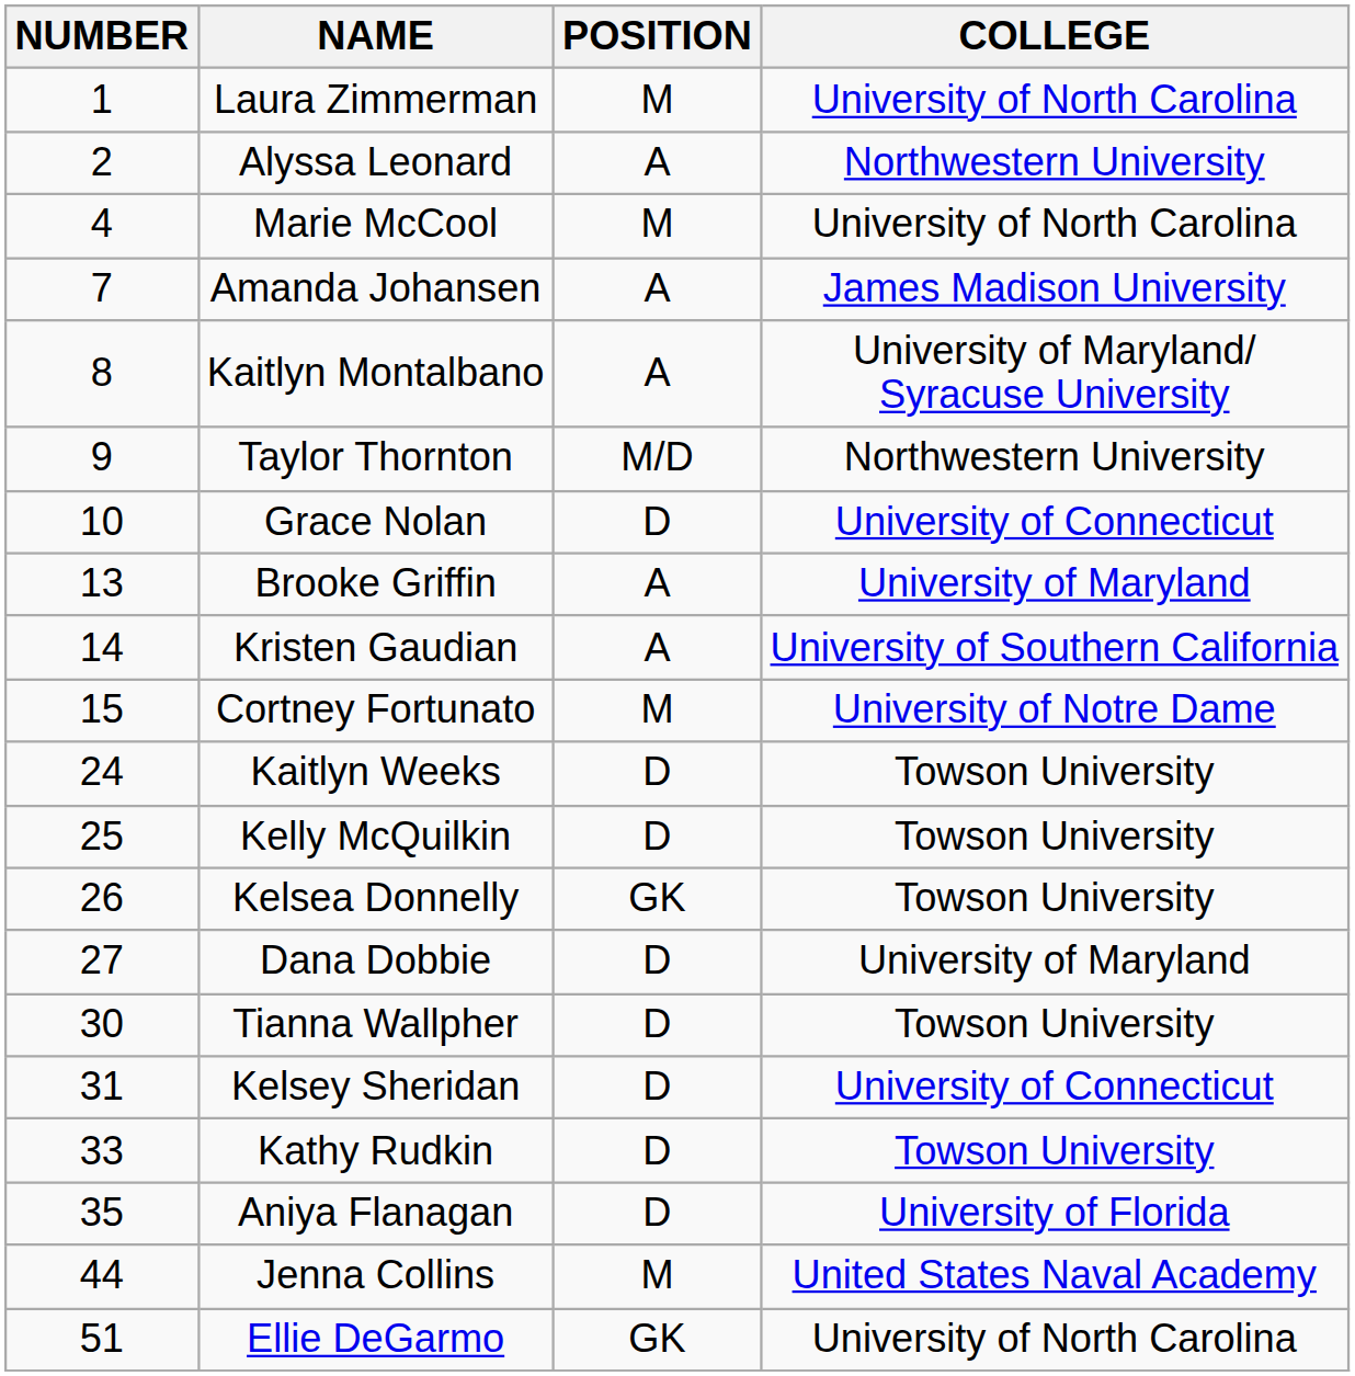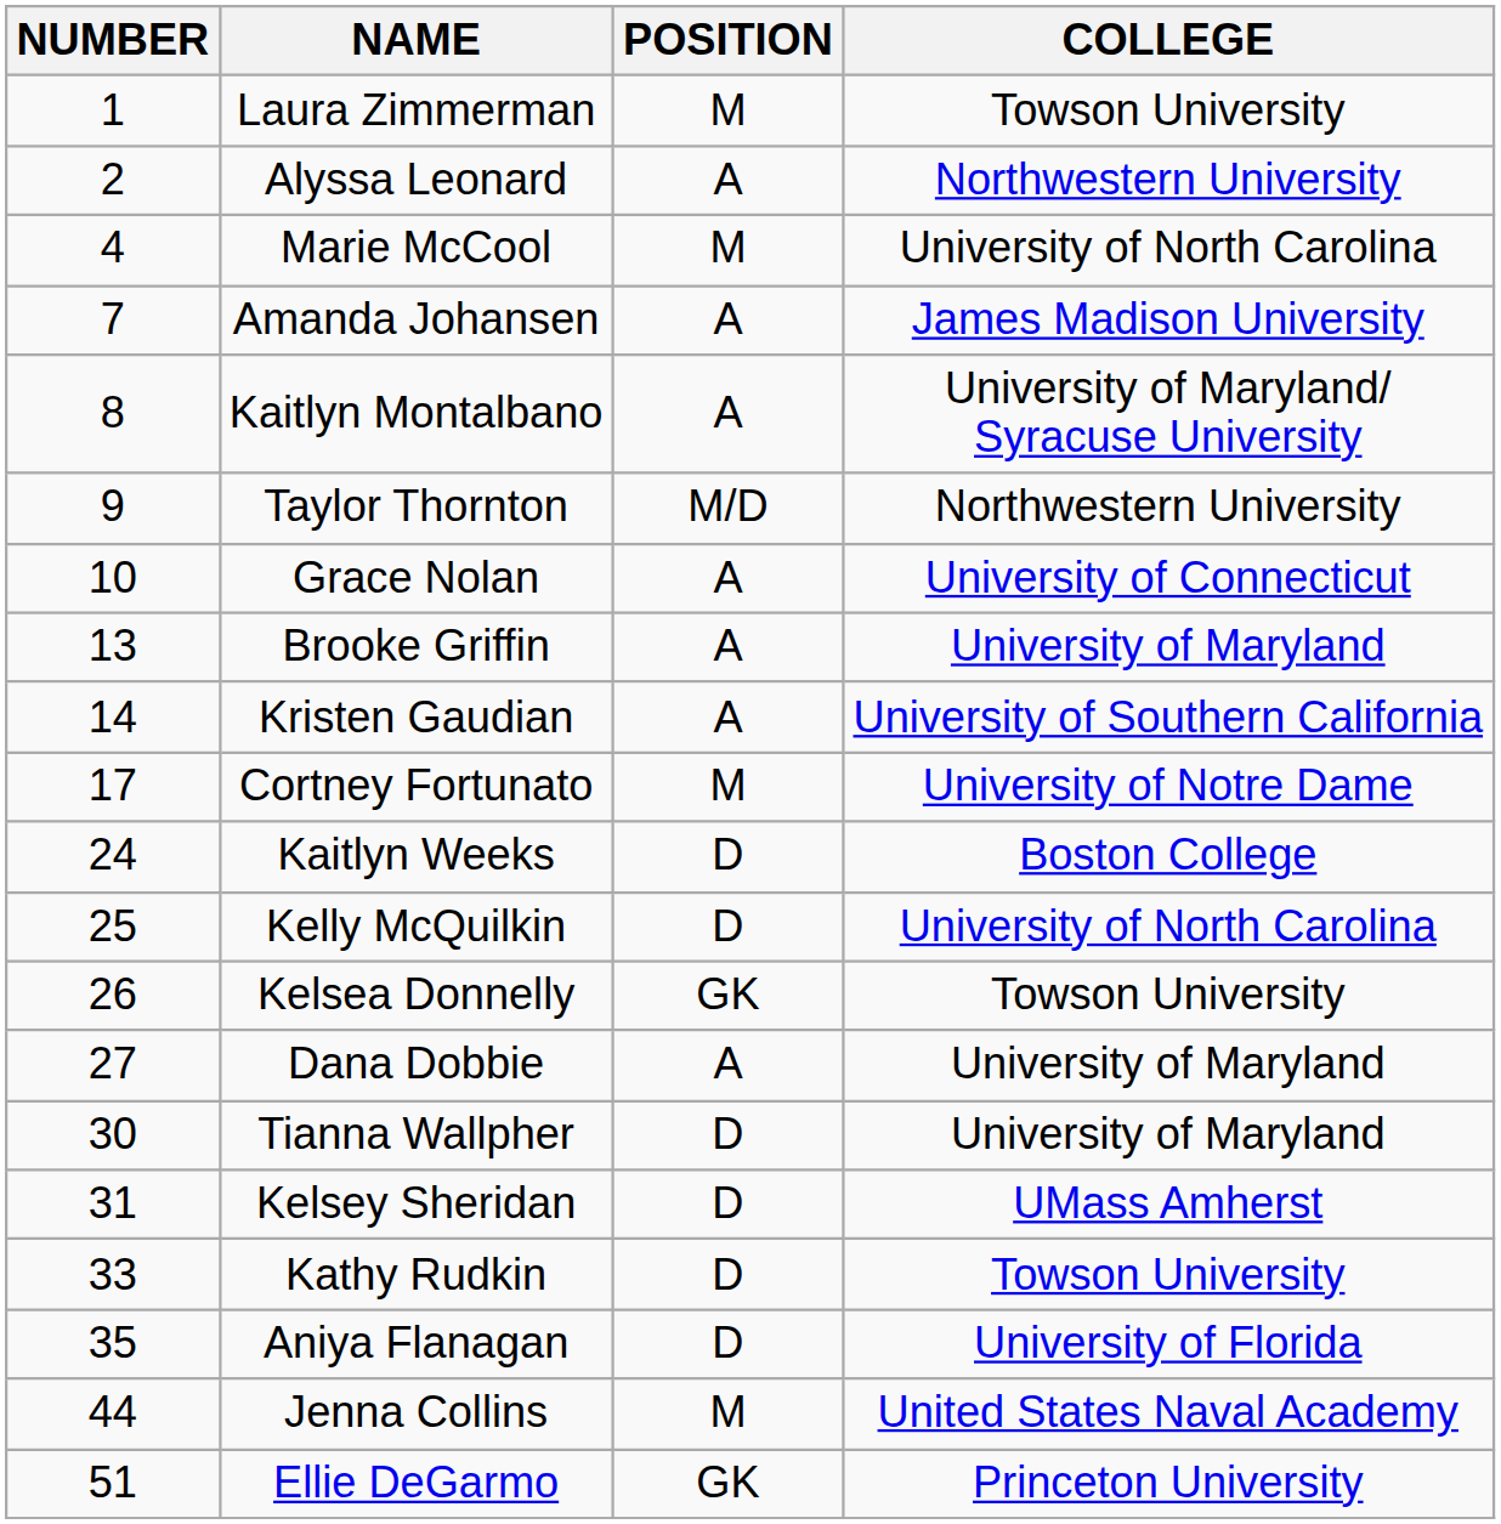Laura Zimmerman | COLLEGE: University of North Carolina -> Towson University
Grace Nolan | POSITION: D -> A
Cortney Fortunato | NUMBER: 15 -> 17
Kaitlyn Weeks | COLLEGE: Towson University -> Boston College
Kelly McQuilkin | COLLEGE: Towson University -> University of North Carolina
Dana Dobbie | POSITION: D -> A
Tianna Wallpher | COLLEGE: Towson University -> University of Maryland
Kelsey Sheridan | COLLEGE: University of Connecticut -> UMass Amherst
Ellie DeGarmo | COLLEGE: University of North Carolina -> Princeton University
